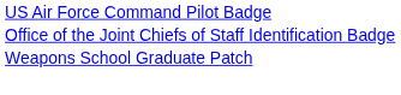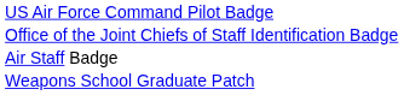+ row: Air Staff Badge
